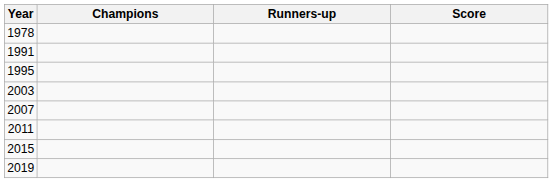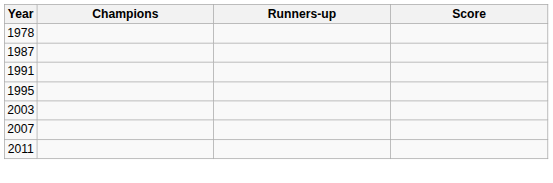+ row: 1987
- row: 2015
- row: 2019
